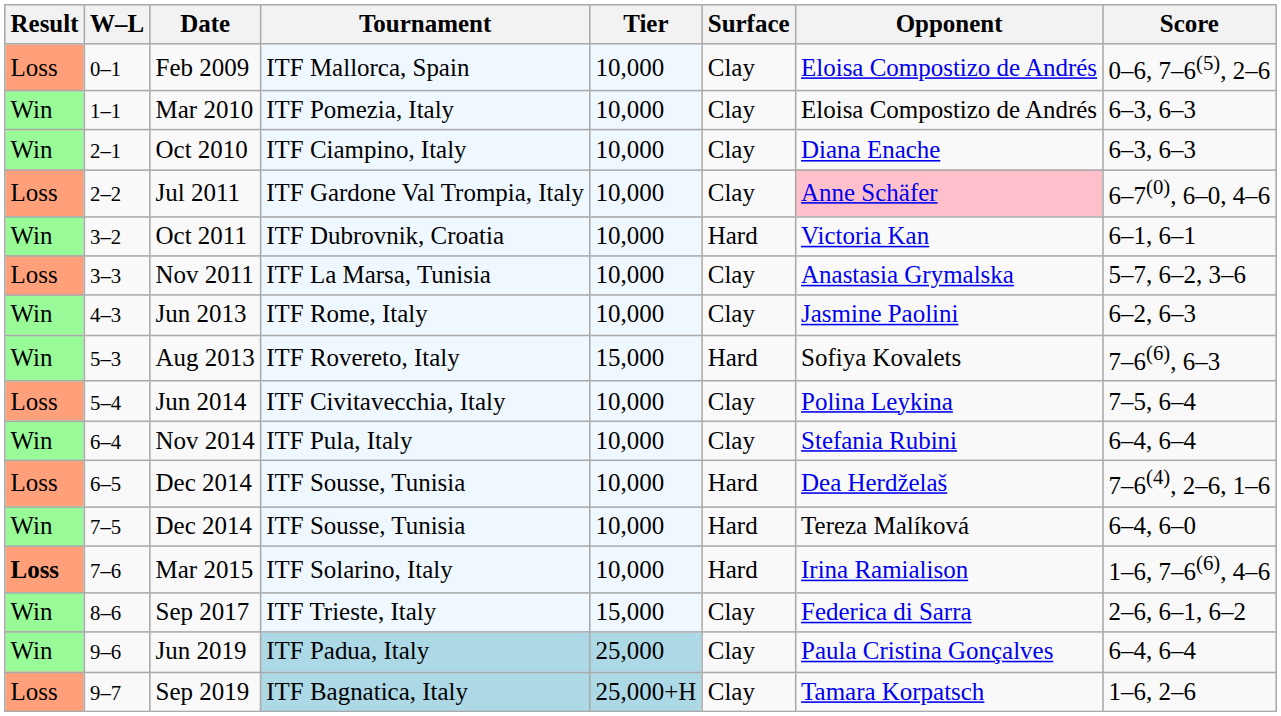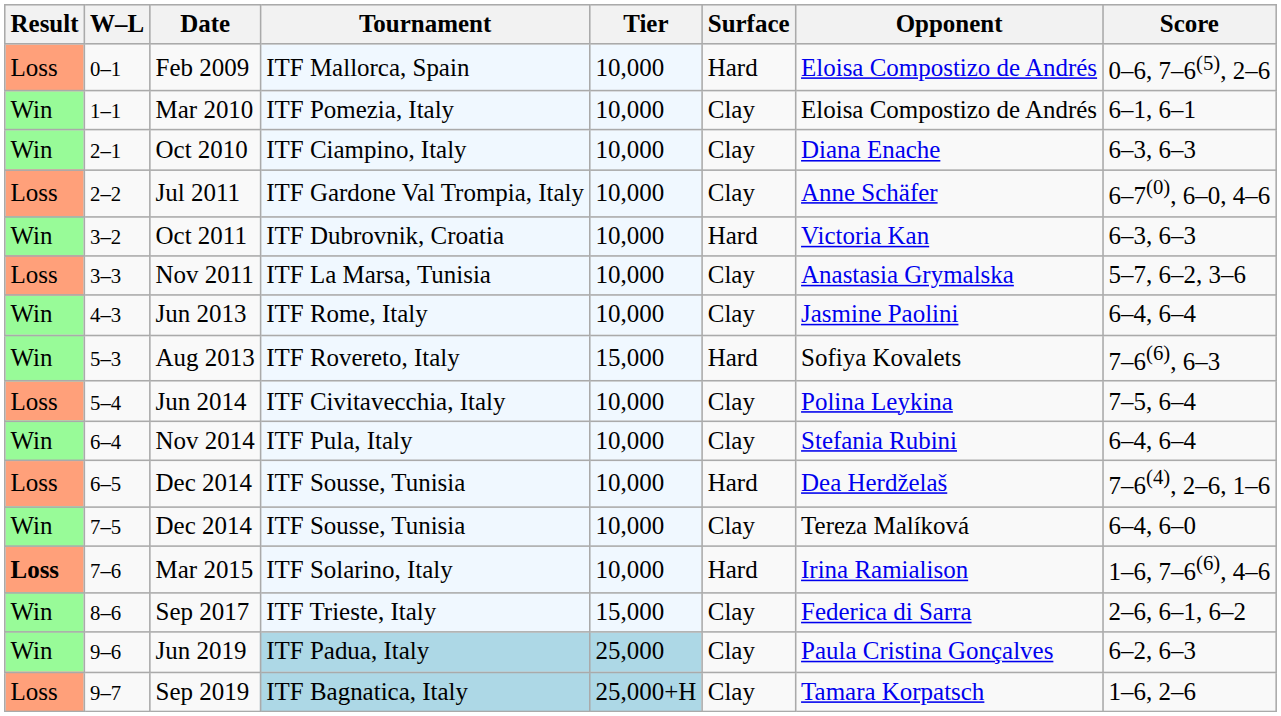Feb 2009 | Surface: Clay -> Hard
Mar 2010 | Score: 6–3, 6–3 -> 6–1, 6–1
Jul 2011 | Opponent: pink background -> no background
Oct 2011 | Score: 6–1, 6–1 -> 6–3, 6–3
Jun 2013 | Score: 6–2, 6–3 -> 6–4, 6–4
7–5 / Dec 2014 | Surface: Hard -> Clay
Jun 2019 | Score: 6–4, 6–4 -> 6–2, 6–3
